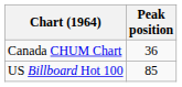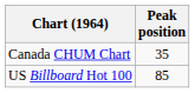Canada CHUM Chart | Peak position: 36 -> 35
